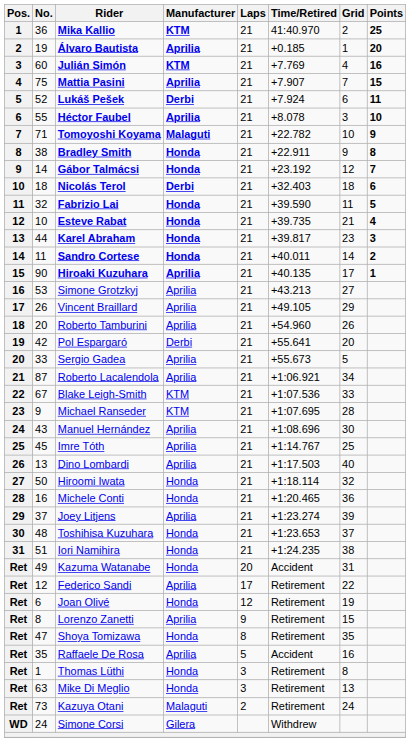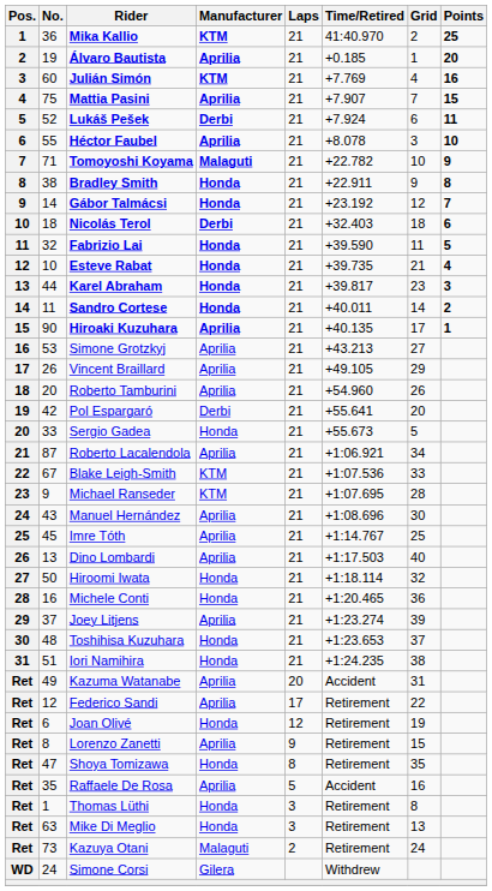Sergio Gadea | Manufacturer: Aprilia -> Honda
Kazuma Watanabe | Manufacturer: Honda -> Aprilia
